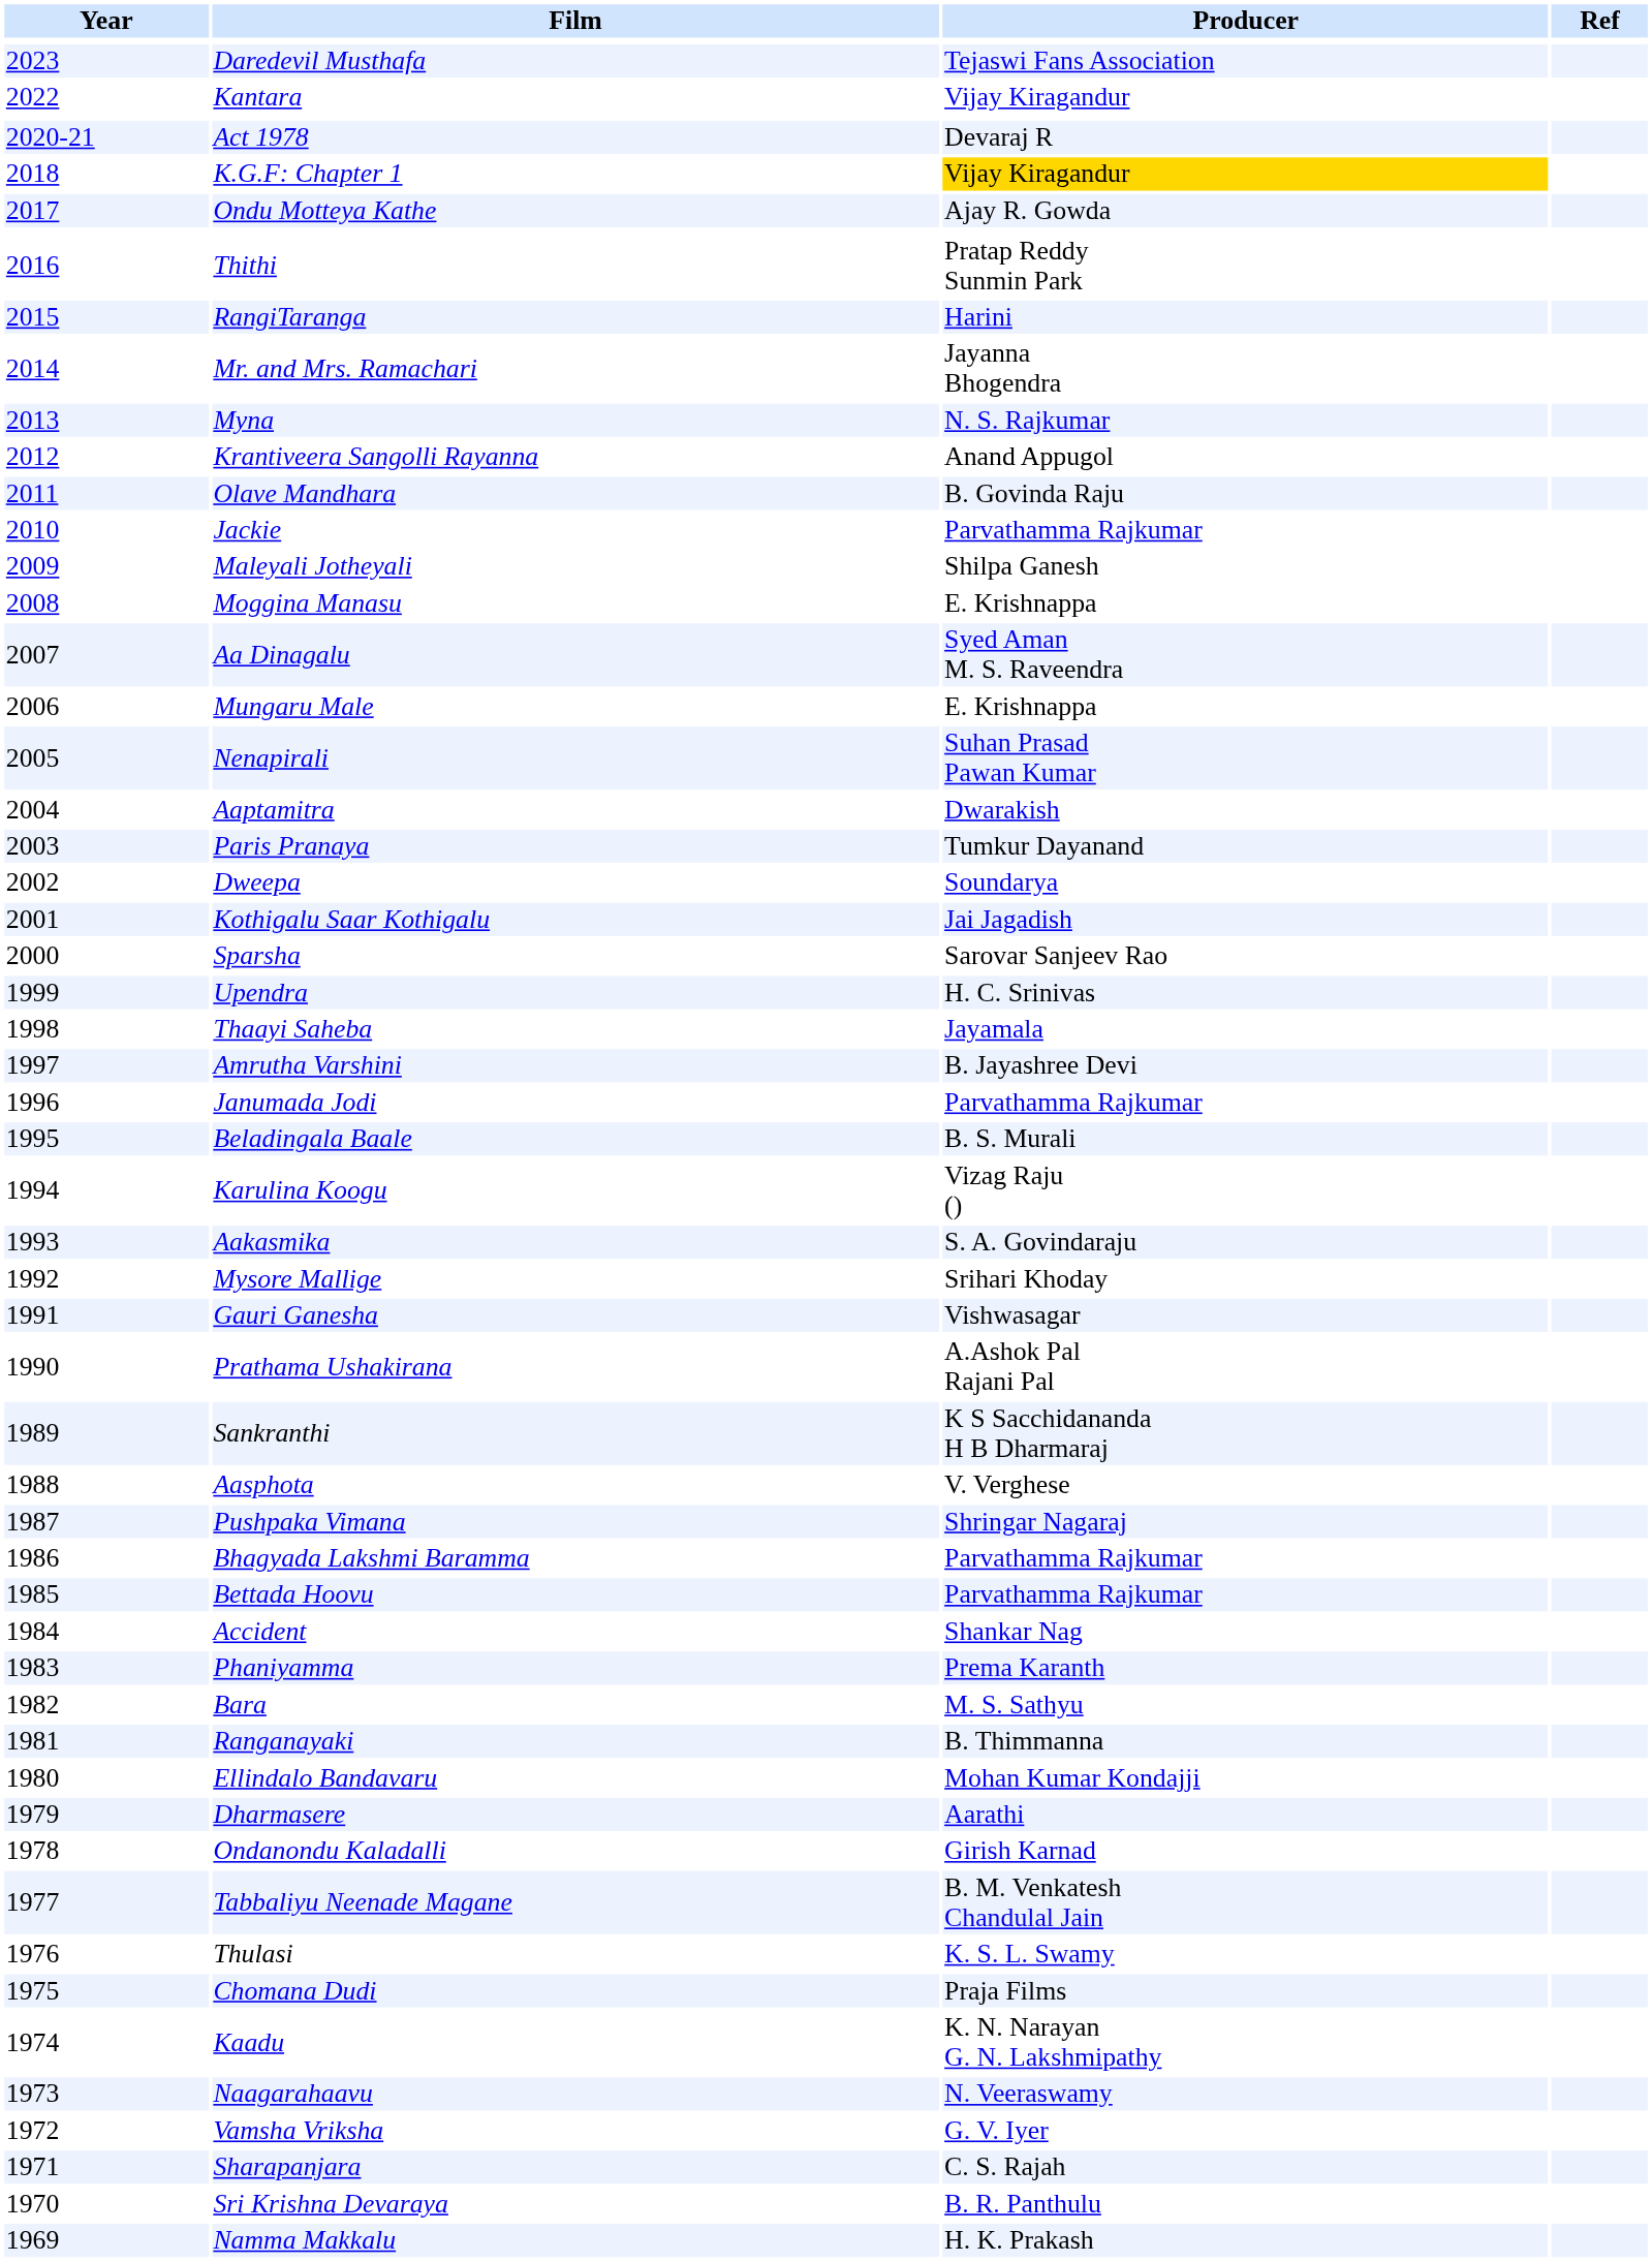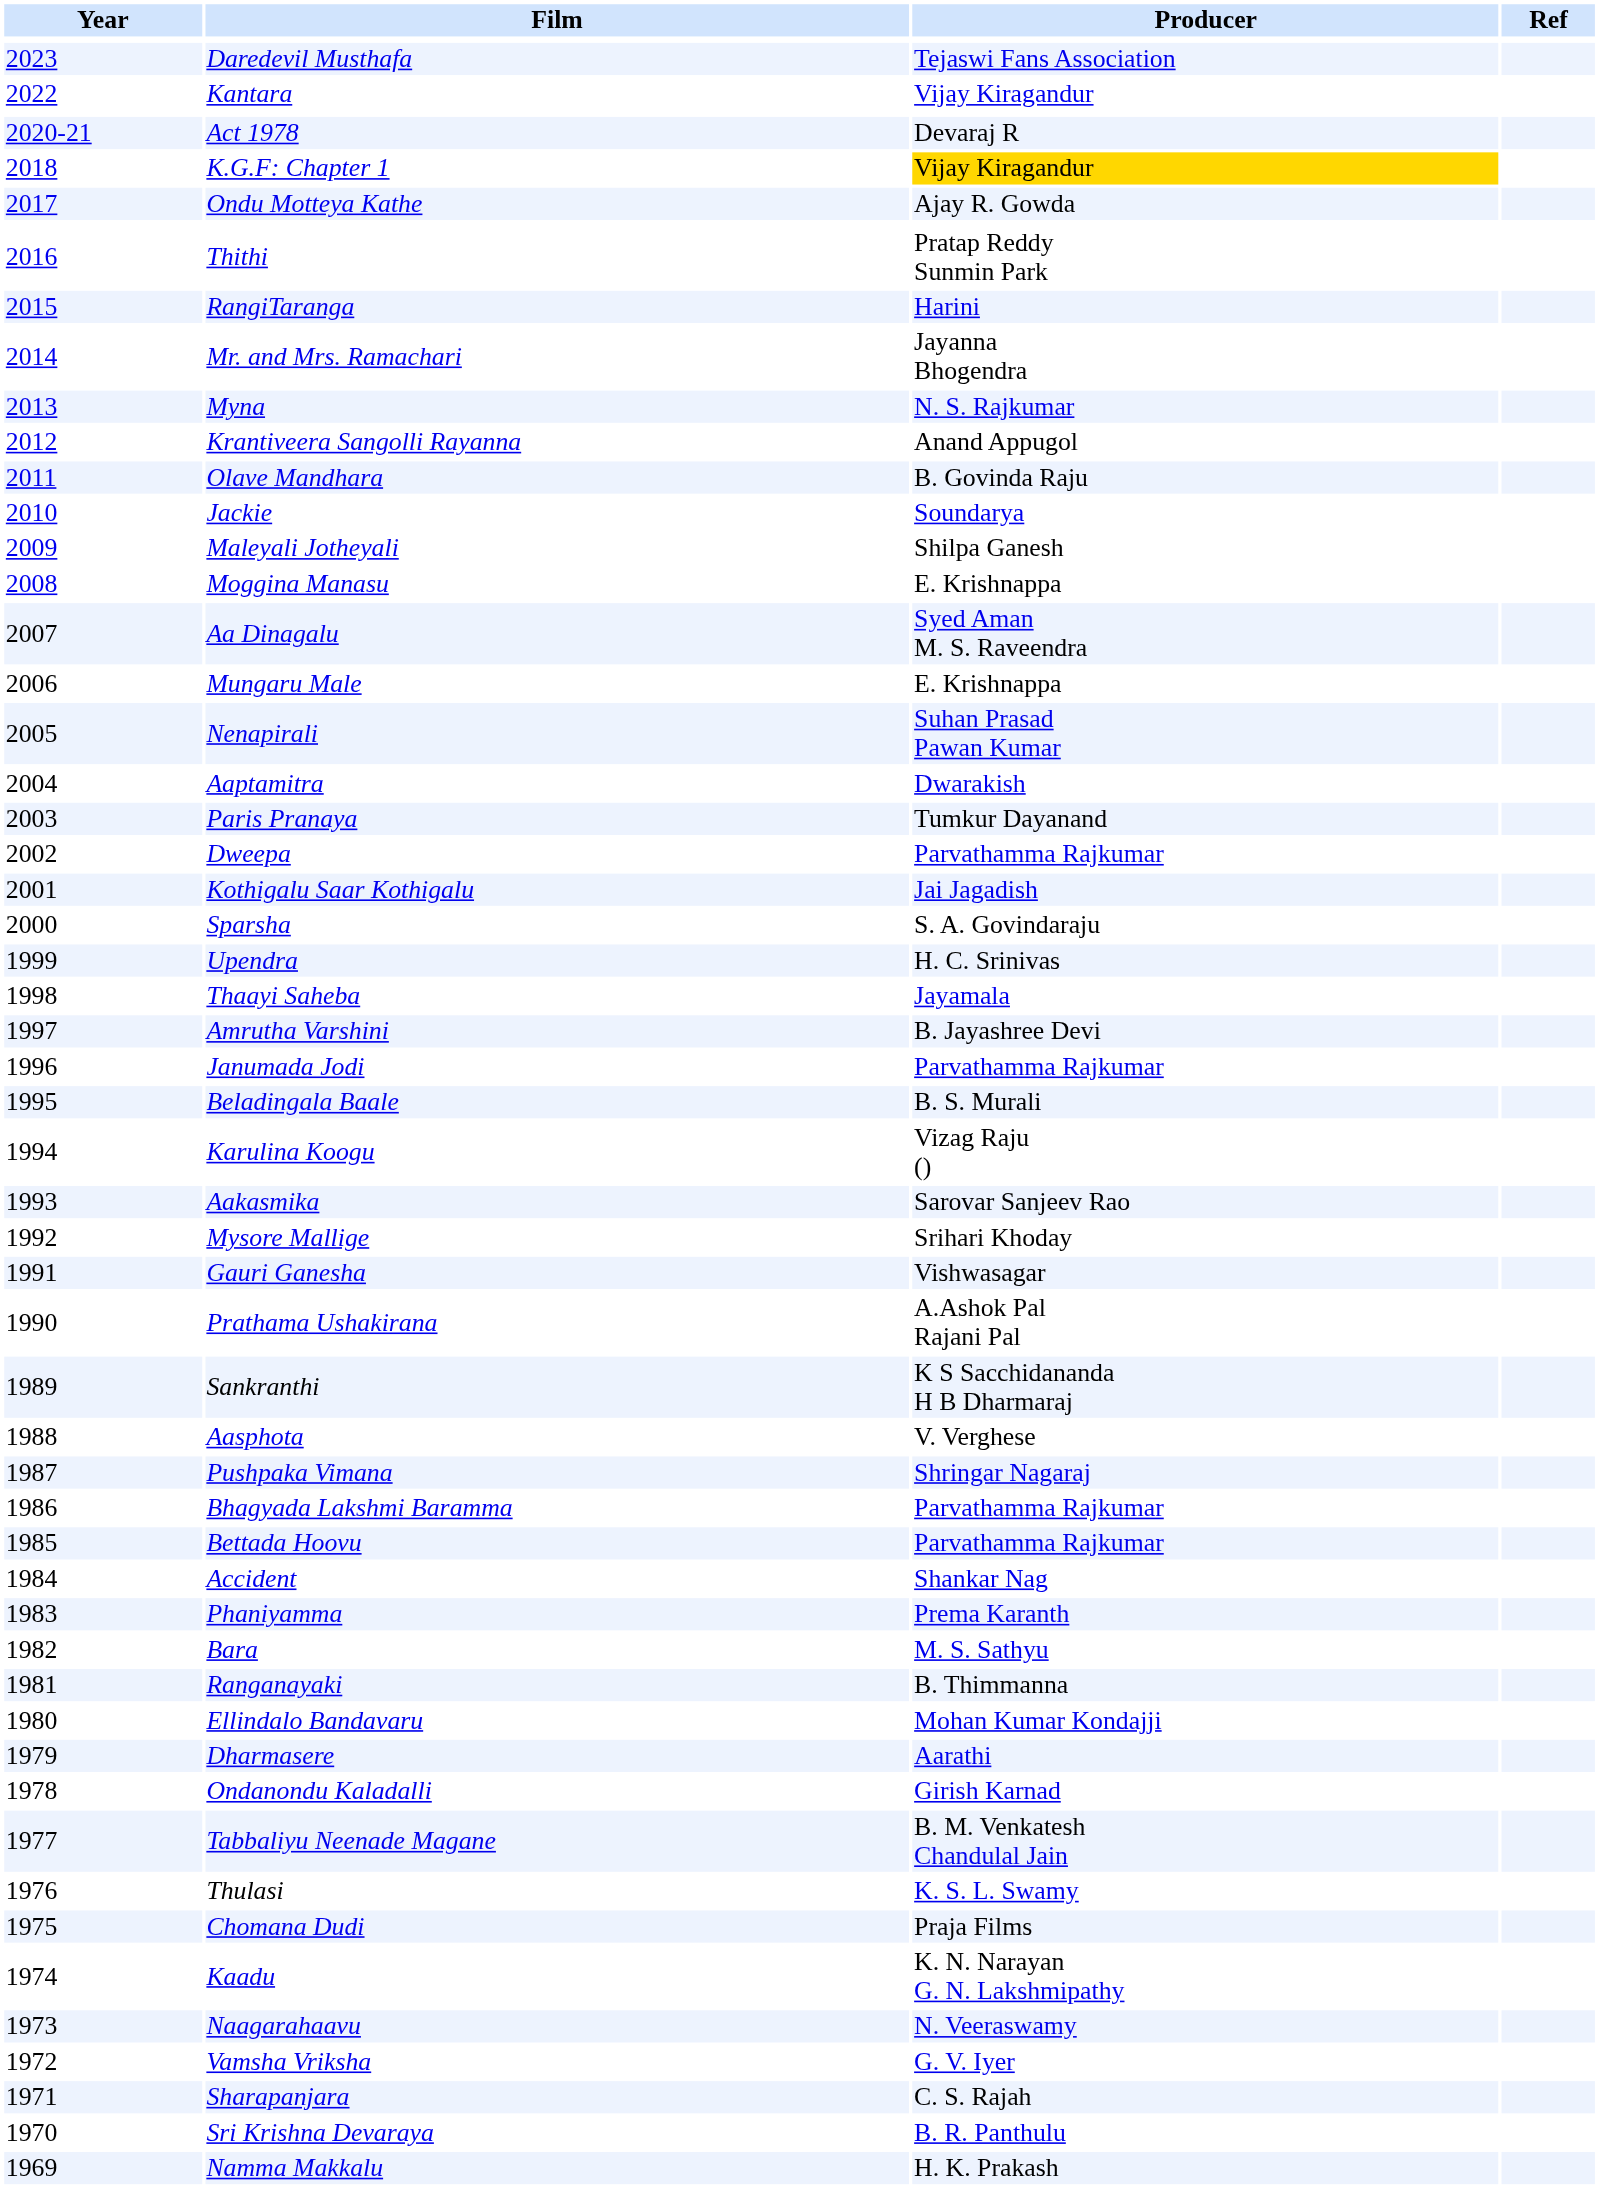Jackie | Producer: Parvathamma Rajkumar -> Soundarya
Dweepa | Producer: Soundarya -> Parvathamma Rajkumar
Sparsha | Producer: Sarovar Sanjeev Rao -> S. A. Govindaraju
Aakasmika | Producer: S. A. Govindaraju -> Sarovar Sanjeev Rao
